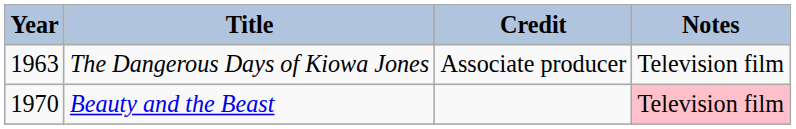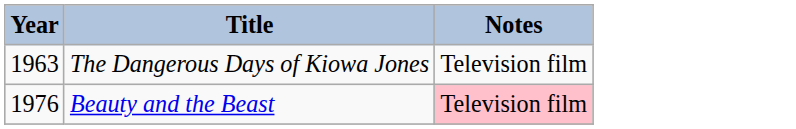- column: Credit | Associate producer
Beauty and the Beast | Year: 1970 -> 1976
